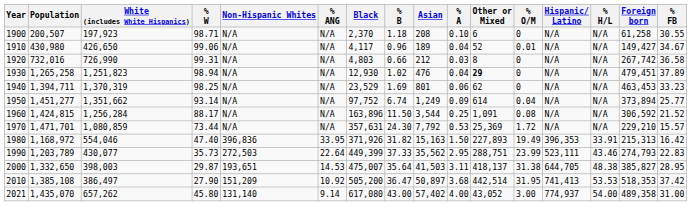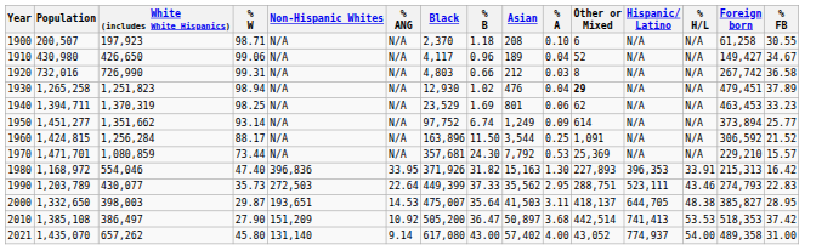- column: % O/M | 0 | 0.01 | 0 | 0 | 0 | 0.04 | 0.08 | 1.72 | 19.49 | 23.99 | 31.38 | 31.95 | 3.00
1970 | Black: 357,631 -> 357,681
1980 | % A: 1.50 -> 1.30
